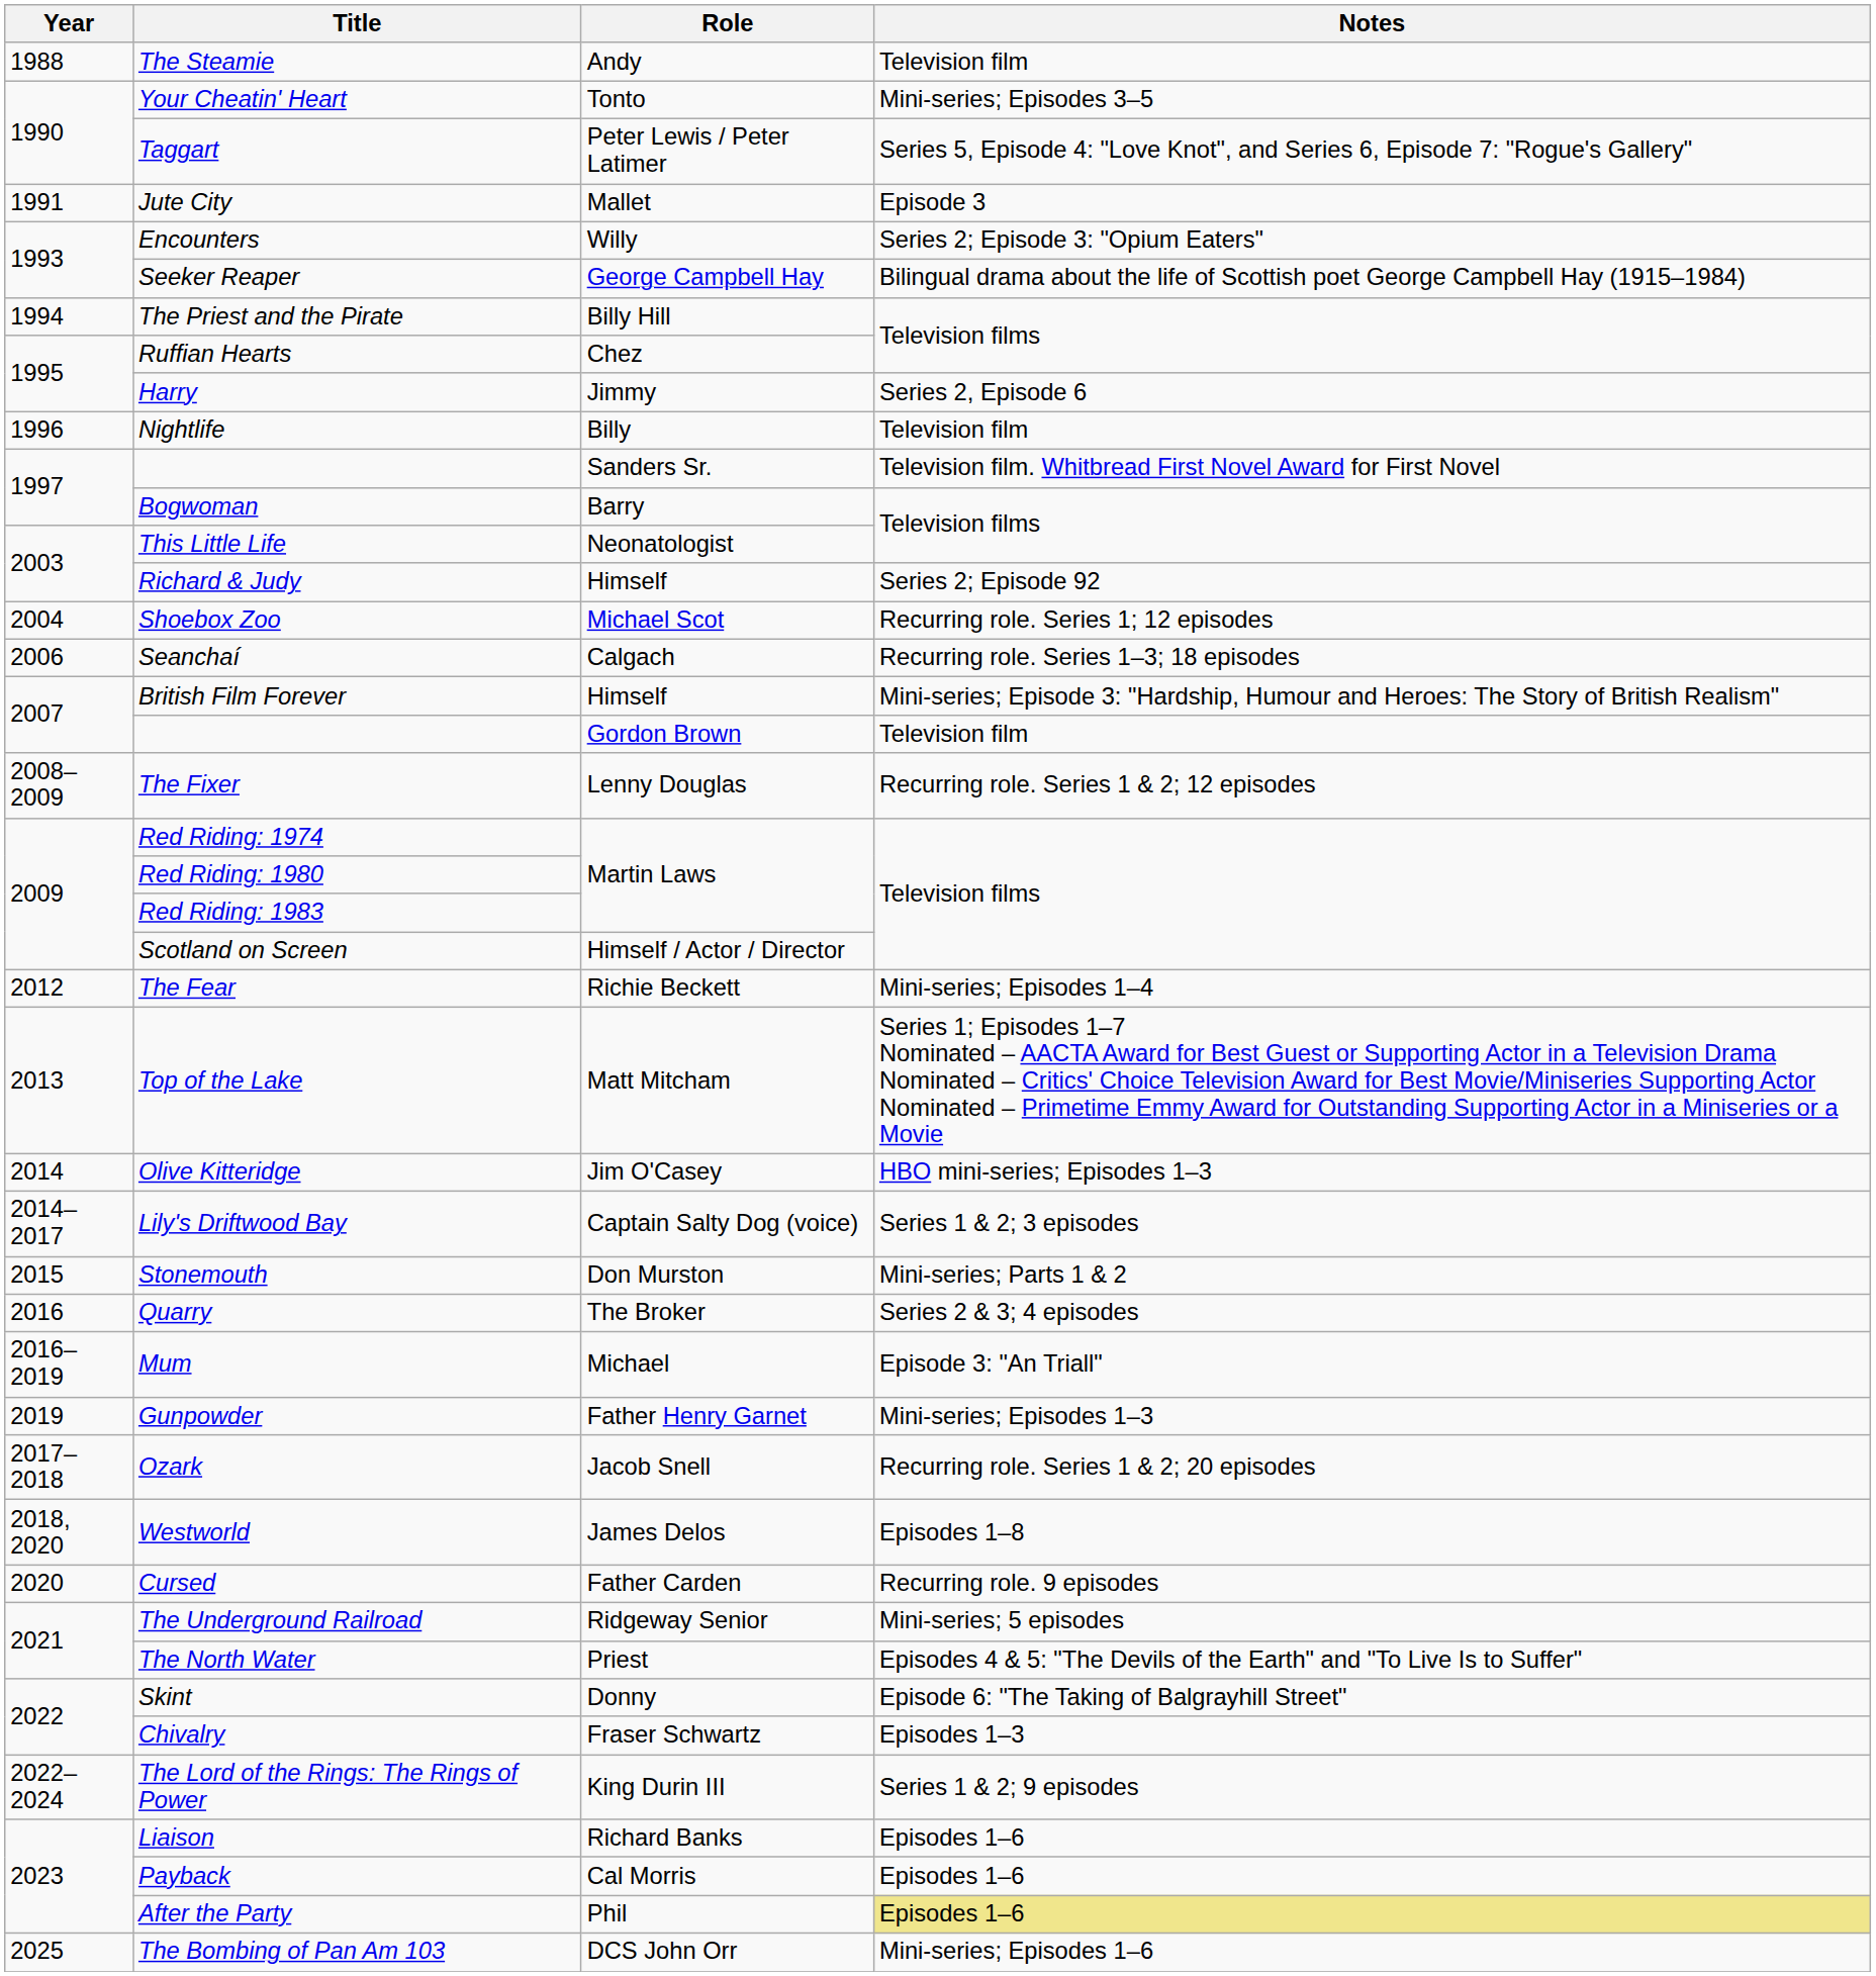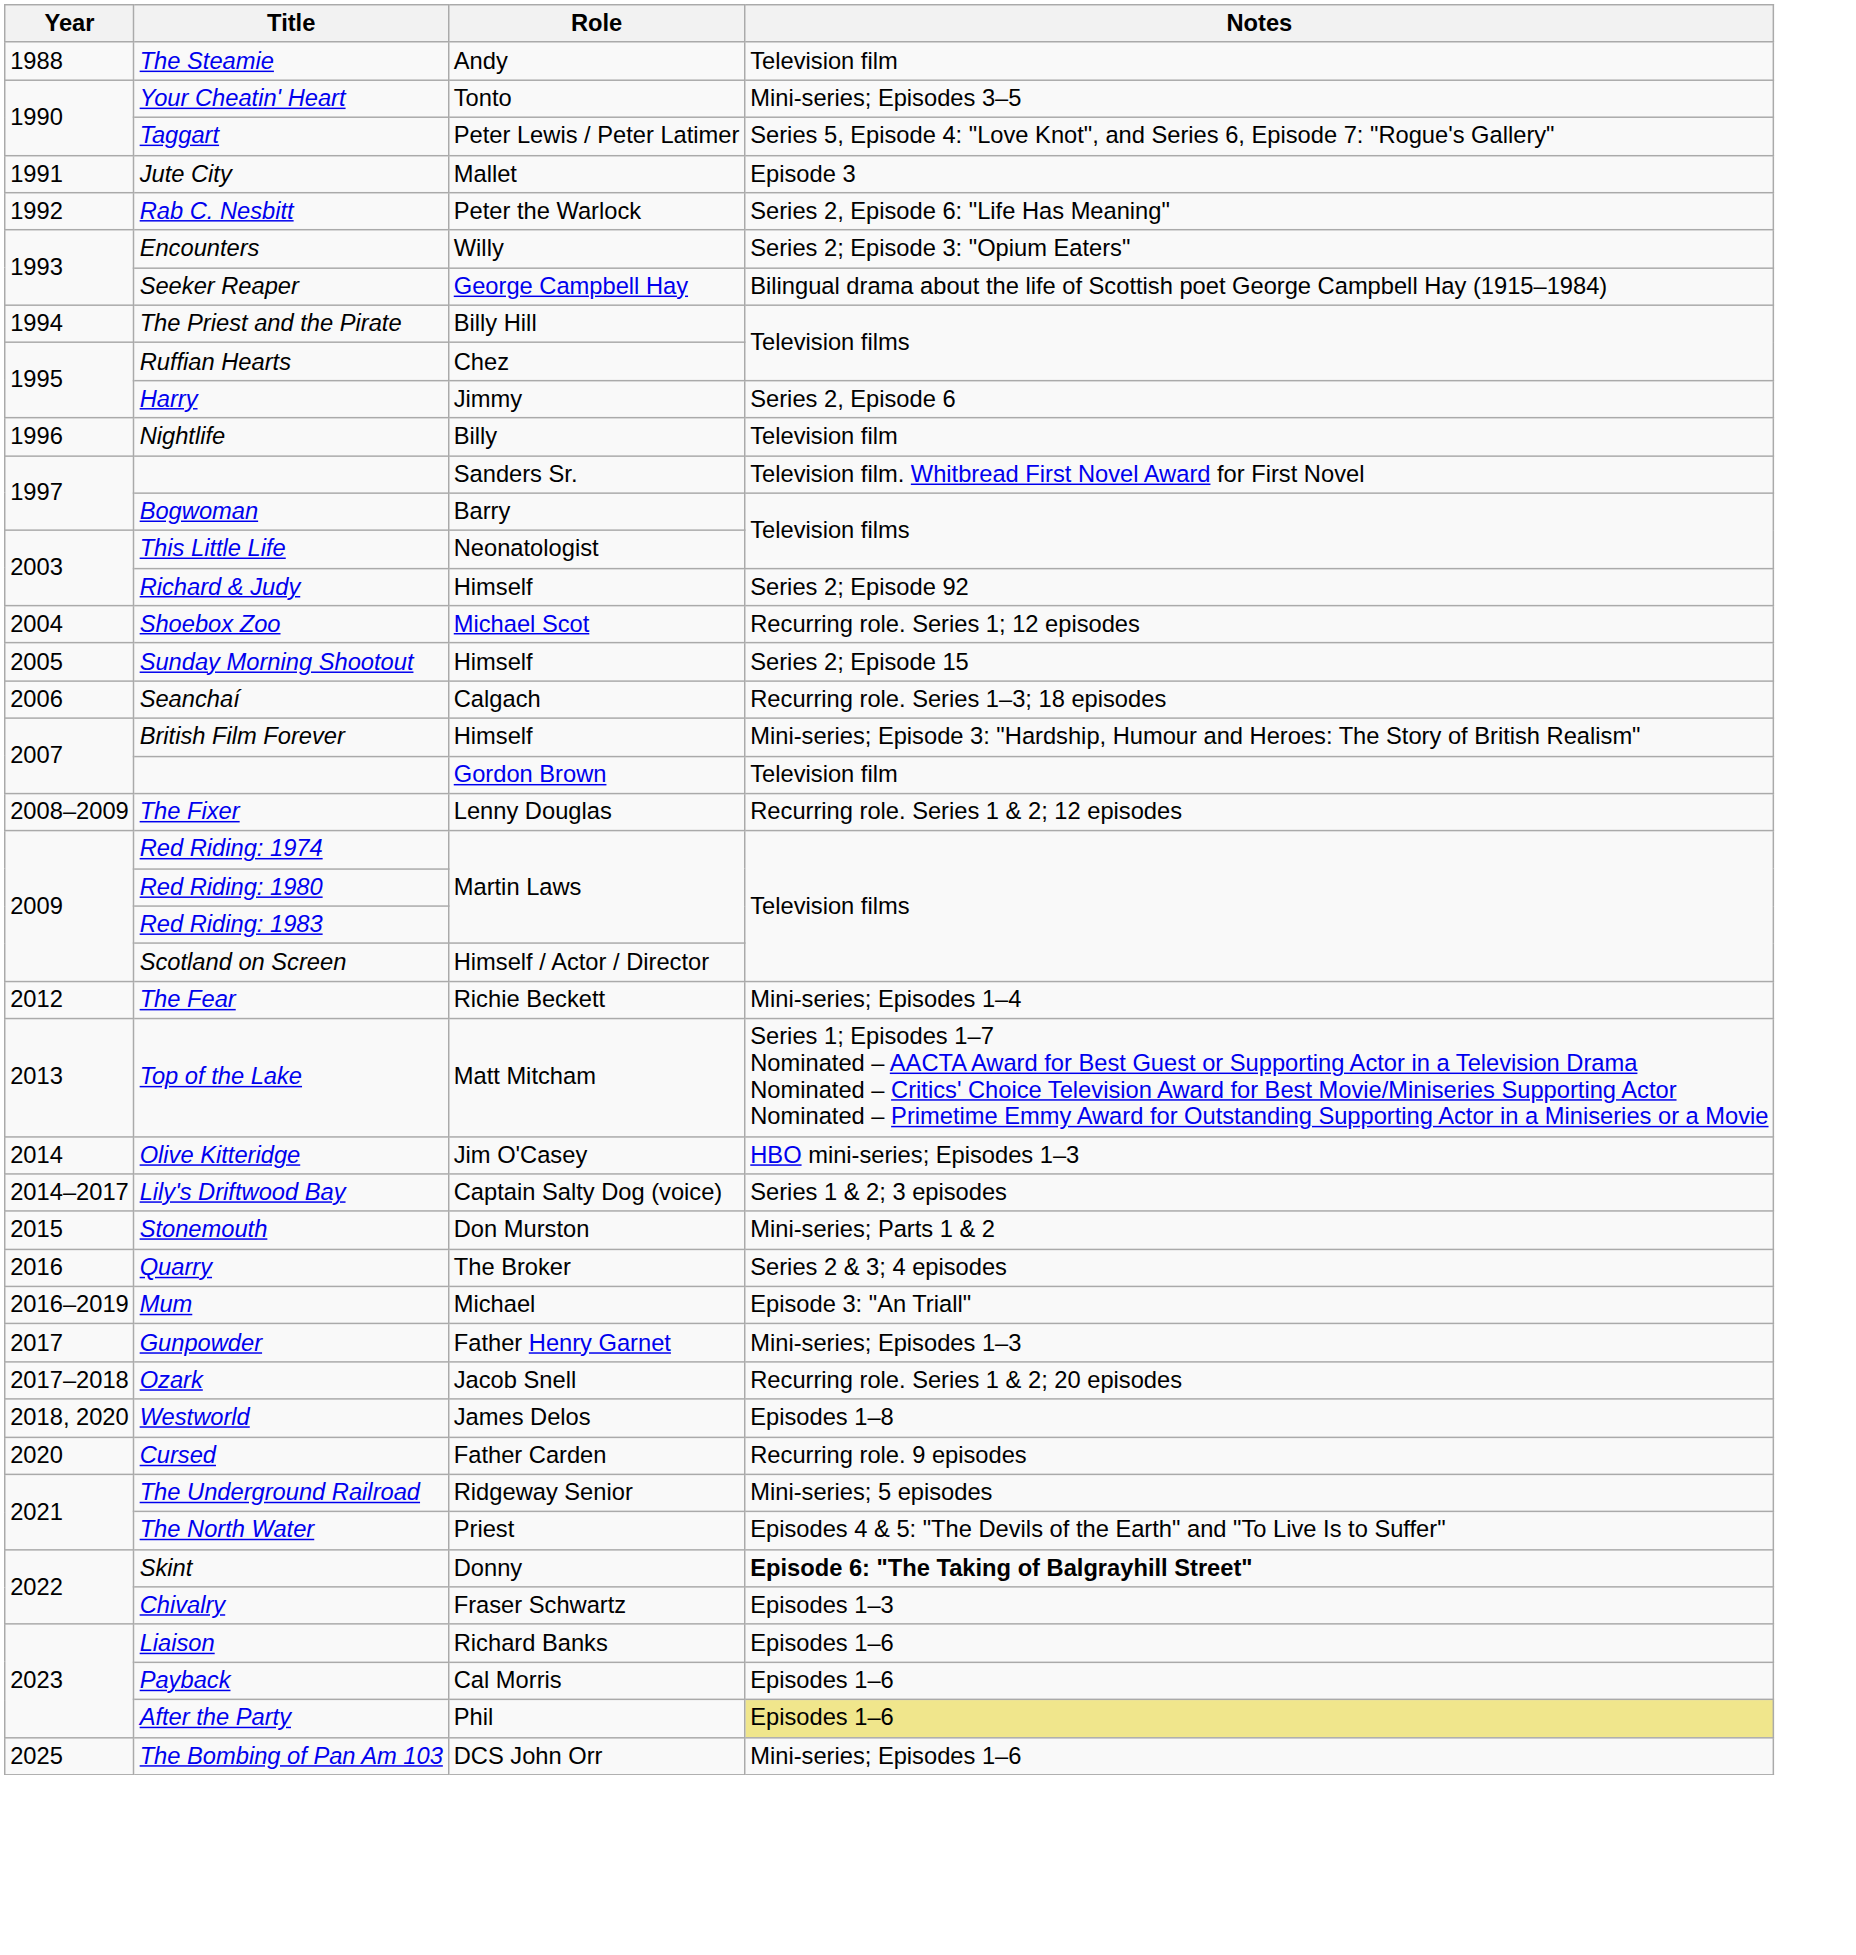+ row: 1992 | Rab C. Nesbitt | Peter the Warlock | Series 2, Episode 6: "Life Has Meaning"
+ row: 2005 | Sunday Morning Shootout | Himself | Series 2; Episode 15
Gunpowder | Year: 2019 -> 2017
Skint | Notes: normal -> bold
- row: 2022–2024 | The Lord of the Rings: The Rings of Power | King Durin III | Series 1 & 2; 9 episodes
